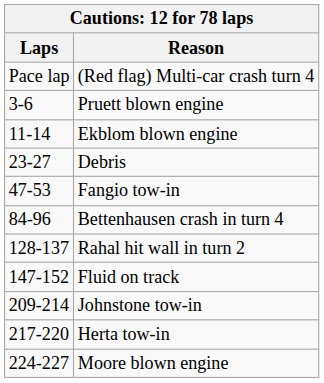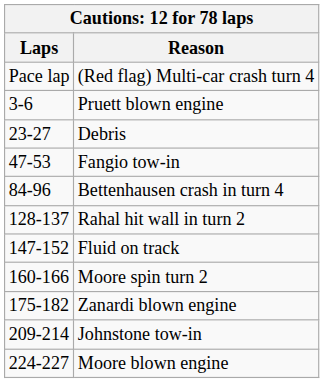- row: 11-14 | Ekblom blown engine
+ row: 160-166 | Moore spin turn 2
+ row: 175-182 | Zanardi blown engine
- row: 217-220 | Herta tow-in
